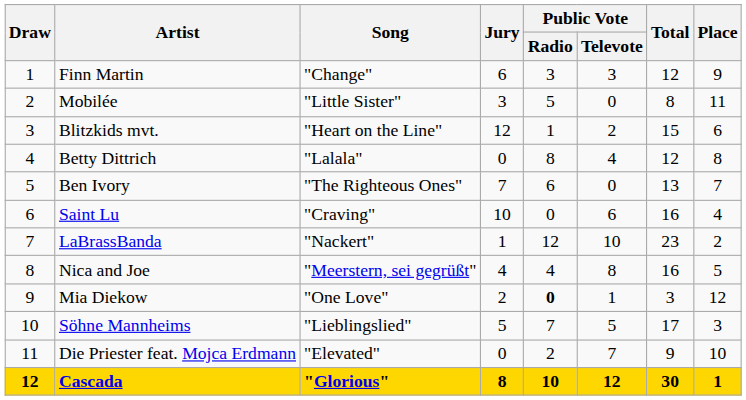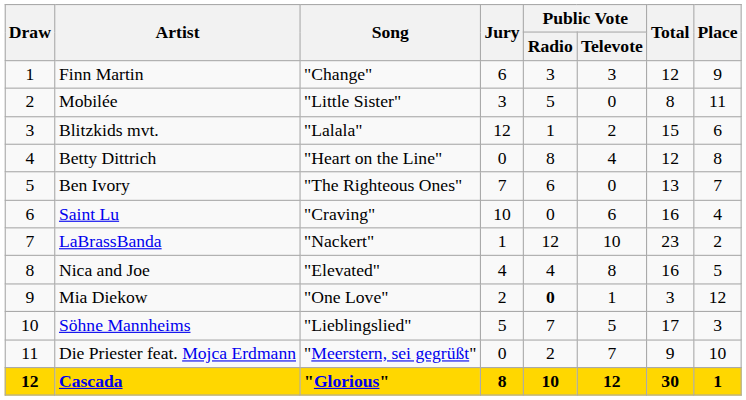Blitzkids mvt. | Song: "Heart on the Line" -> "Lalala"
Betty Dittrich | Song: "Lalala" -> "Heart on the Line"
Nica and Joe | Song: "Meerstern, sei gegrüßt" -> "Elevated"
Die Priester feat. Mojca Erdmann | Song: "Elevated" -> "Meerstern, sei gegrüßt"
